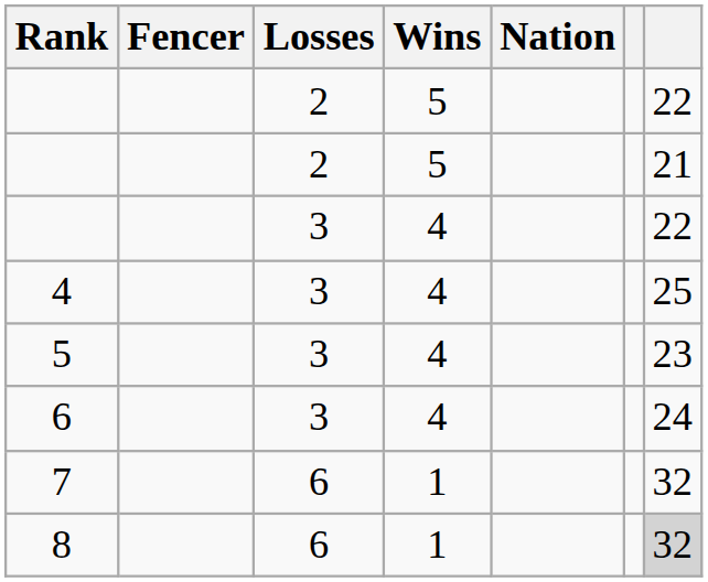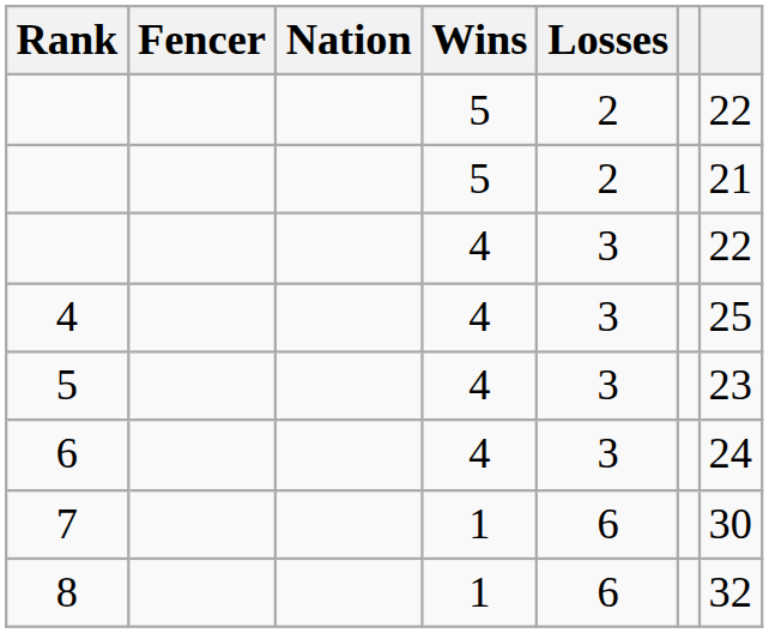columns swapped: Nation <-> Losses
7 | column 7: 32 -> 30
8 | column 7: lightgrey background -> no background
